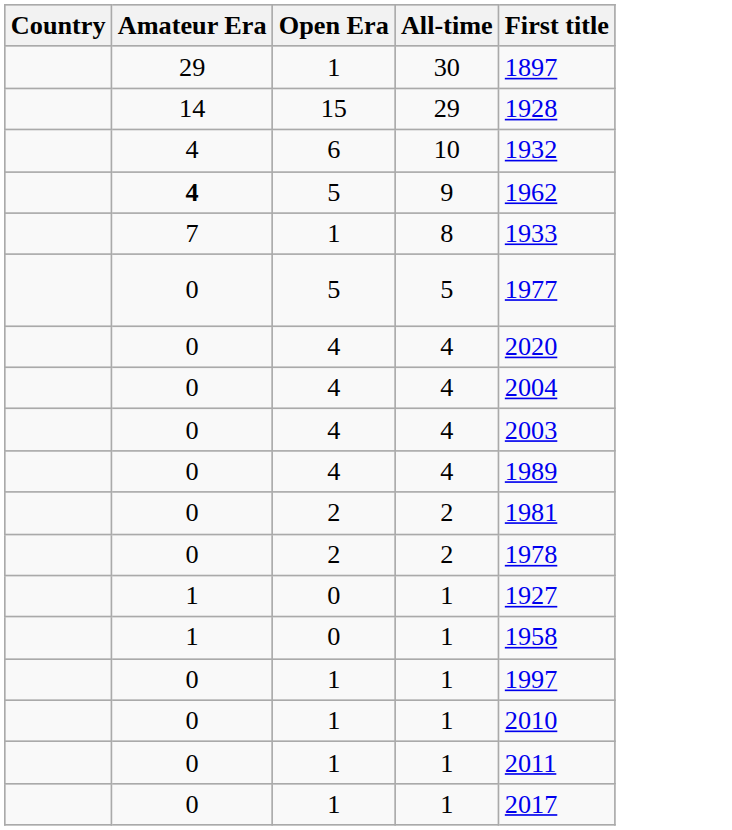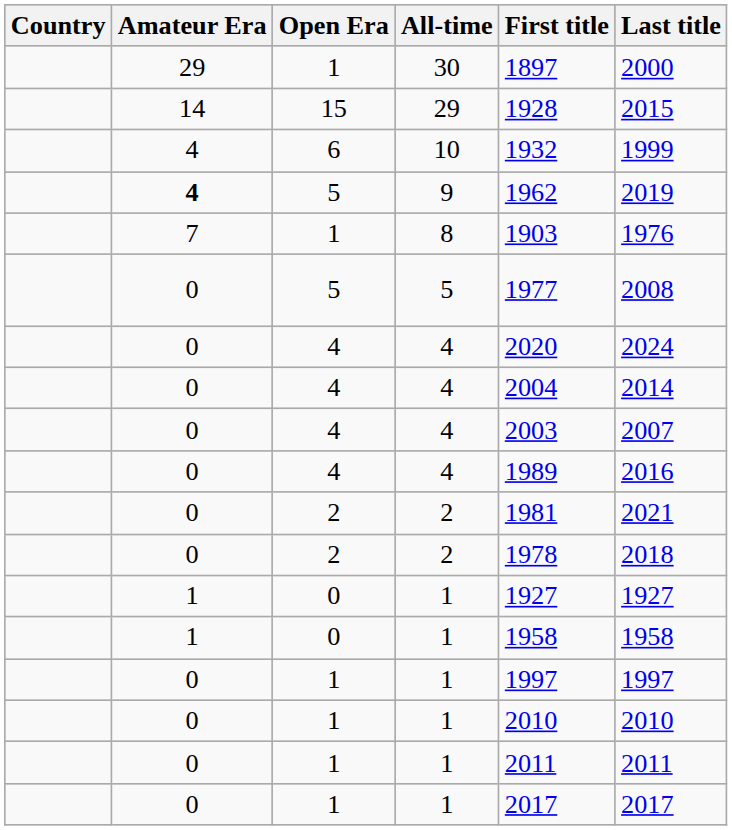+ column: Last title | 2000 | 2015 | 1999 | 2019 | 1976 | 2008 | 2024 | 2014 | 2007 | 2016 | 2021 | 2018 | 1927 | 1958 | 1997 | 2010 | 2011 | 2017
8 | First title: 1933 -> 1903
